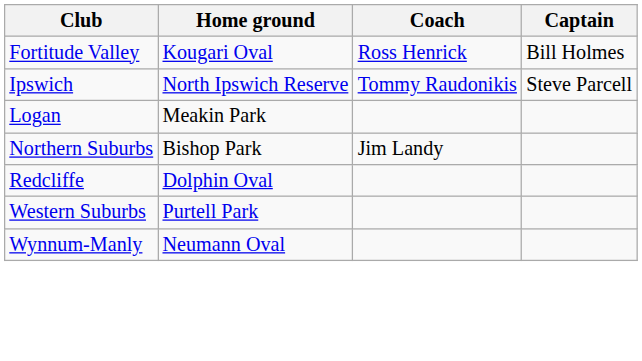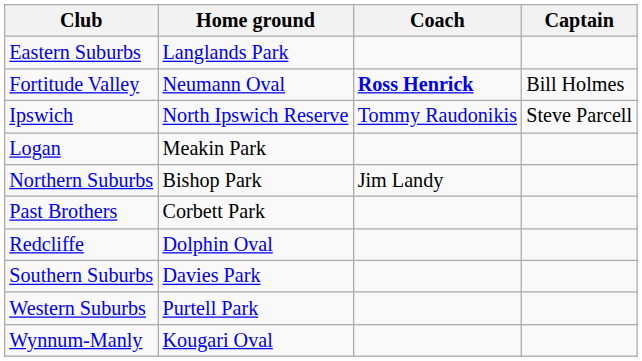+ row: Eastern Suburbs | Langlands Park
Fortitude Valley | Home ground: Kougari Oval -> Neumann Oval
Fortitude Valley | Coach: normal -> bold
+ row: Past Brothers | Corbett Park
+ row: Southern Suburbs | Davies Park
Wynnum-Manly | Home ground: Neumann Oval -> Kougari Oval
